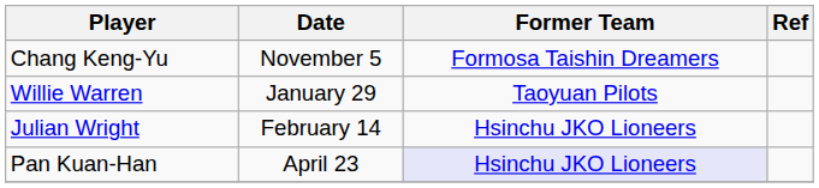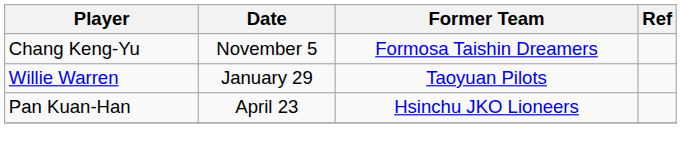- row: Julian Wright | February 14 | Hsinchu JKO Lioneers
Pan Kuan-Han | Former Team: lavender background -> no background
